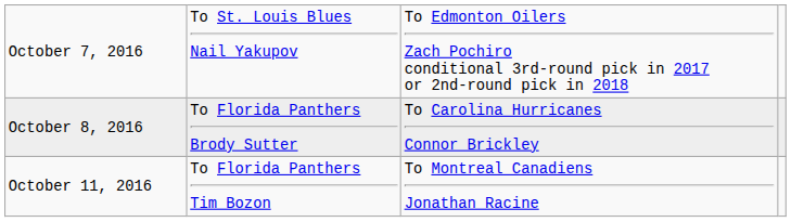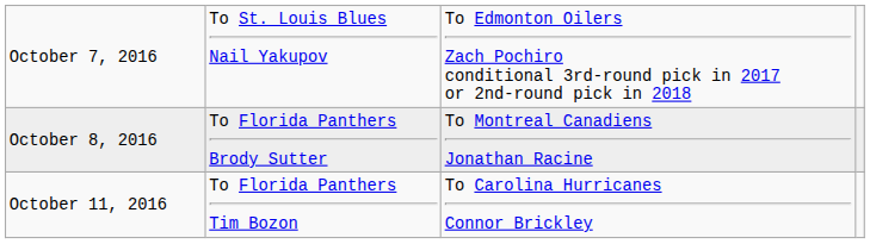October 8, 2016 | column 3: To Carolina Hurricanes Connor Brickley -> To Montreal Canadiens Jonathan Racine
October 11, 2016 | column 3: To Montreal Canadiens Jonathan Racine -> To Carolina Hurricanes Connor Brickley
